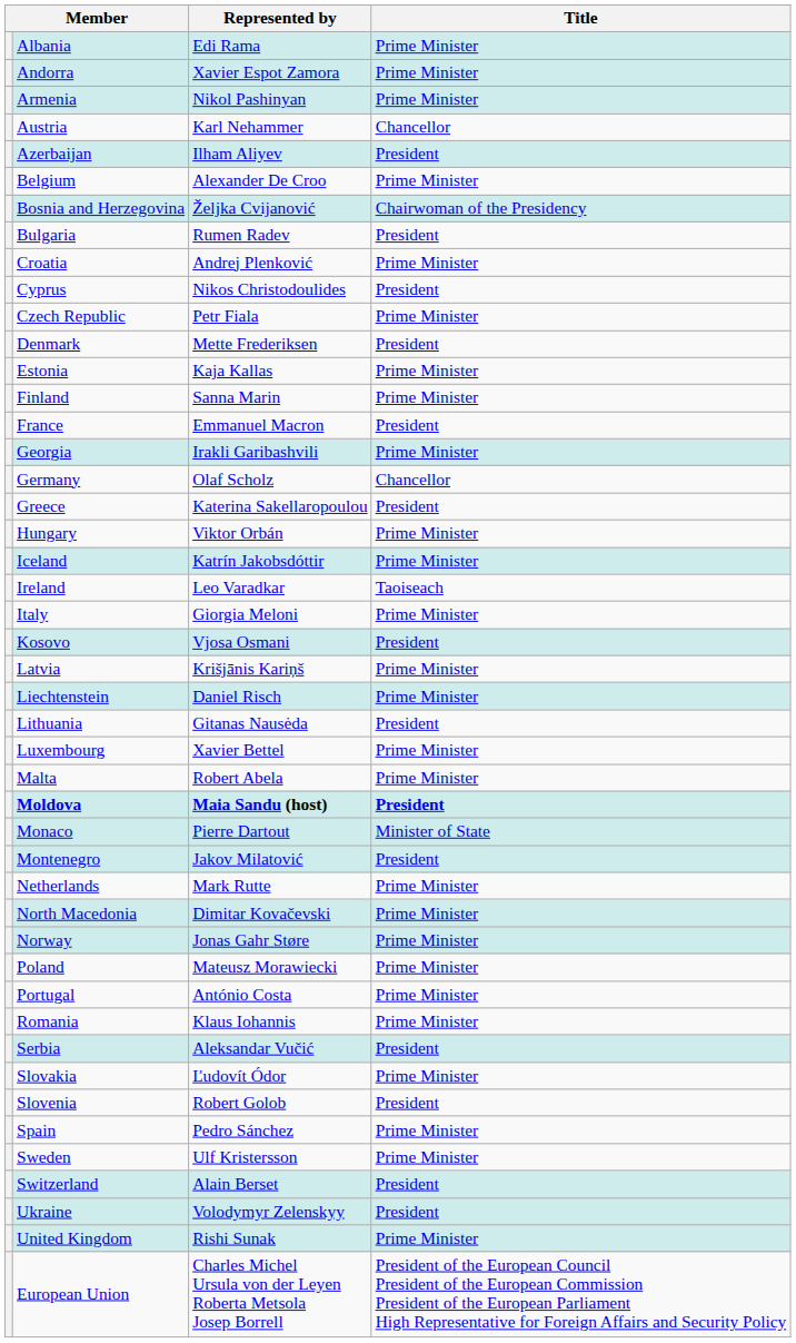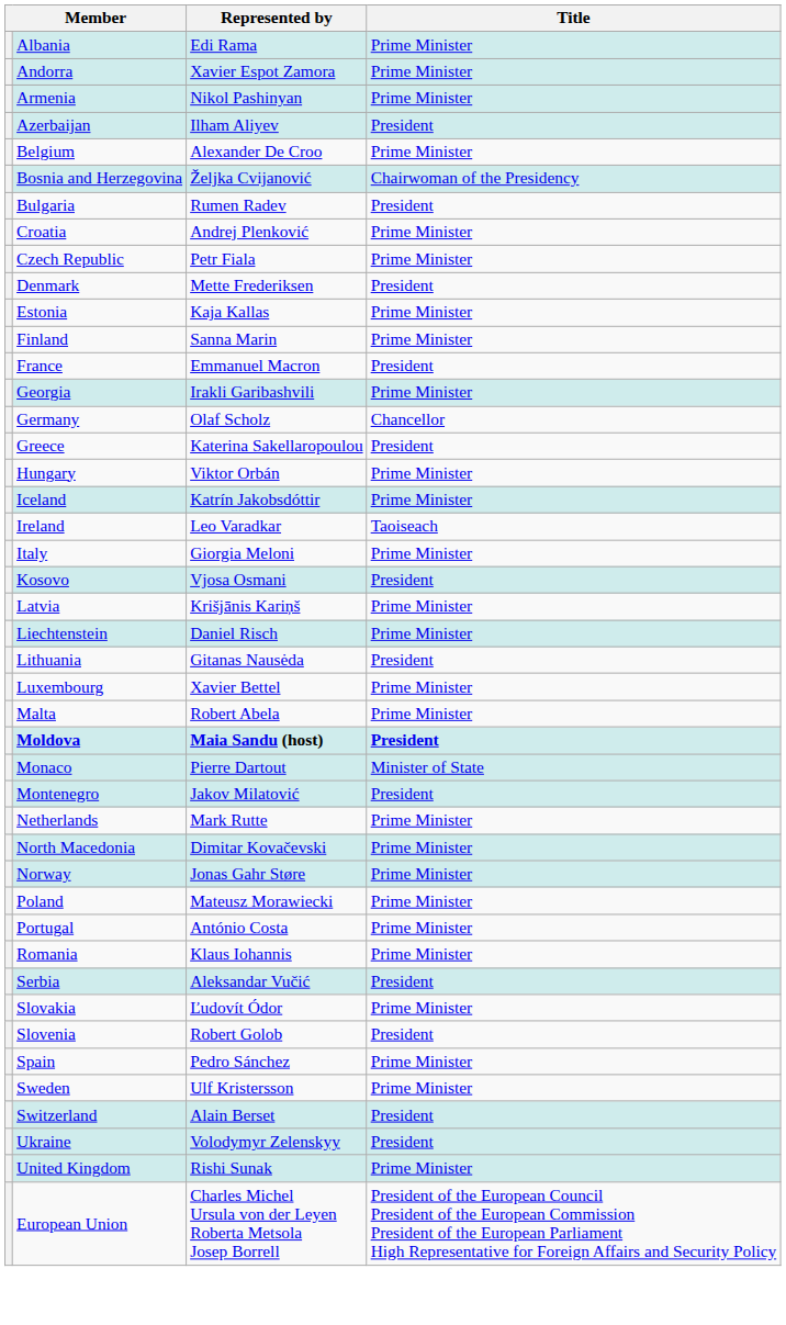- row: Austria | Karl Nehammer | Chancellor
- row: Cyprus | Nikos Christodoulides | President
